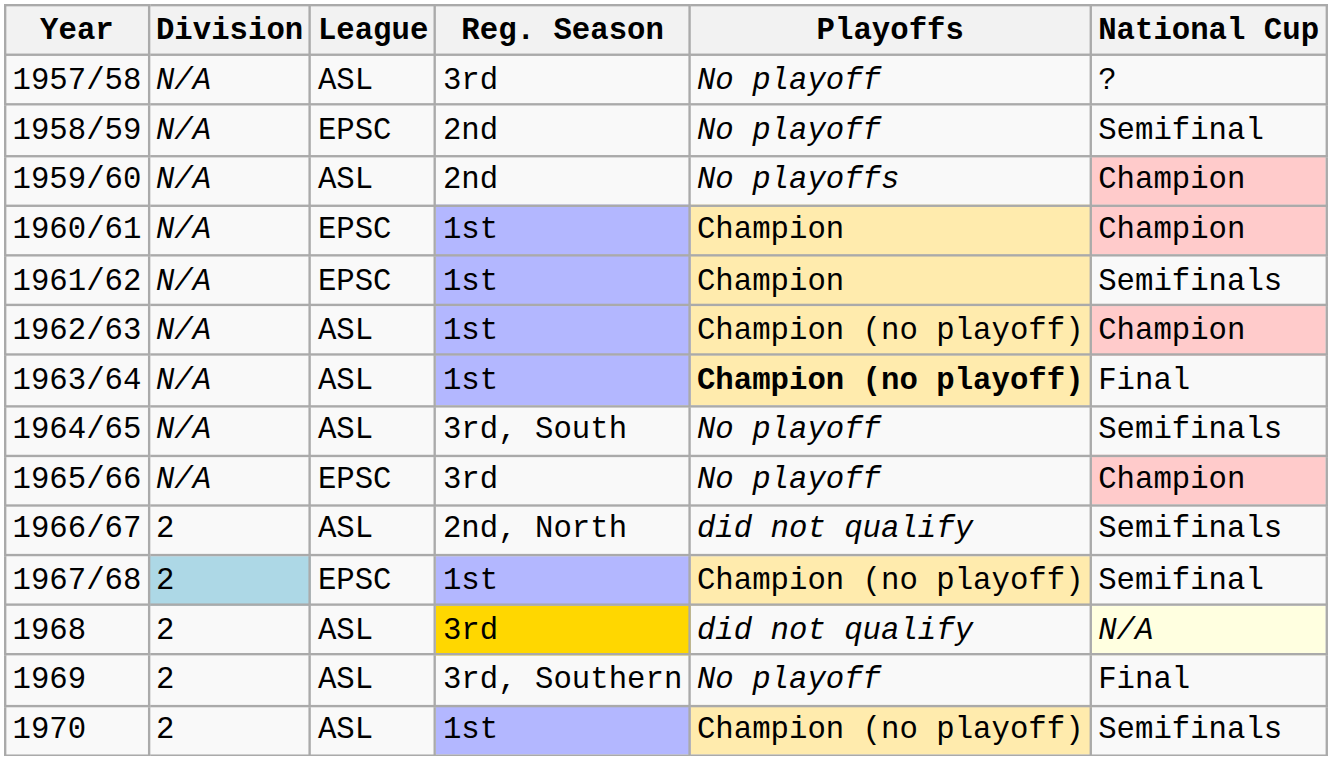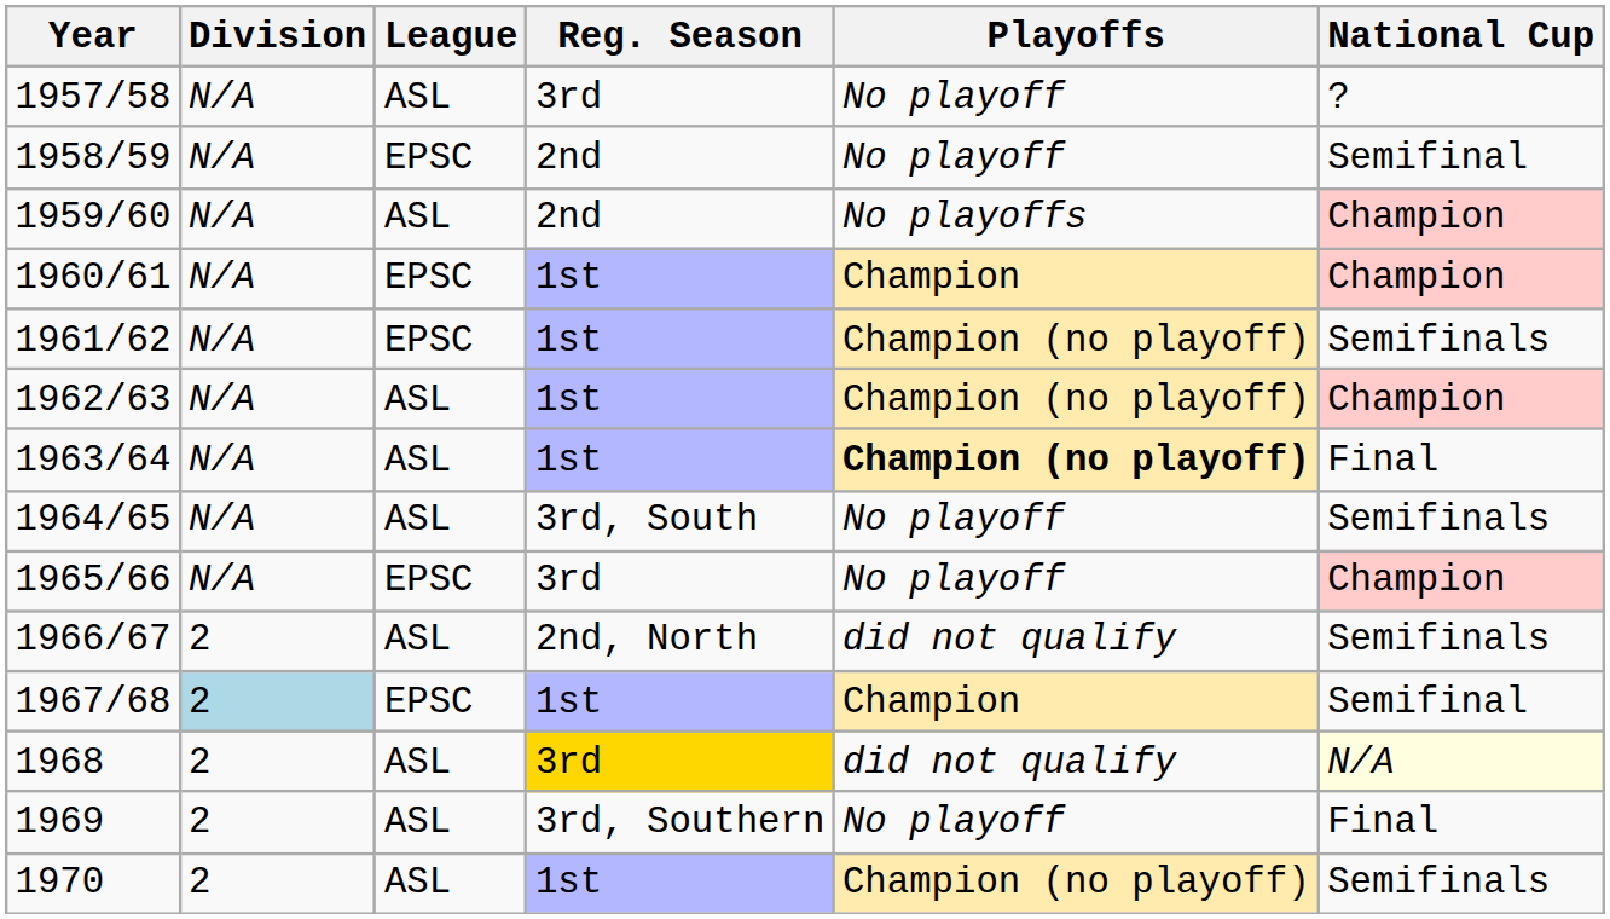1961/62 | Playoffs: Champion -> Champion (no playoff)
1967/68 | Playoffs: Champion (no playoff) -> Champion
